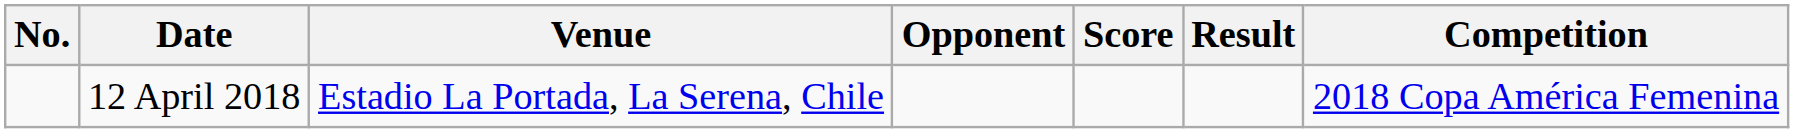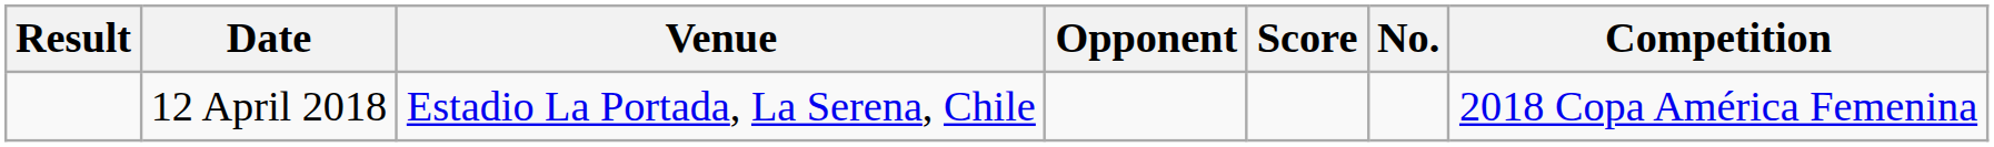columns swapped: No. <-> Result
